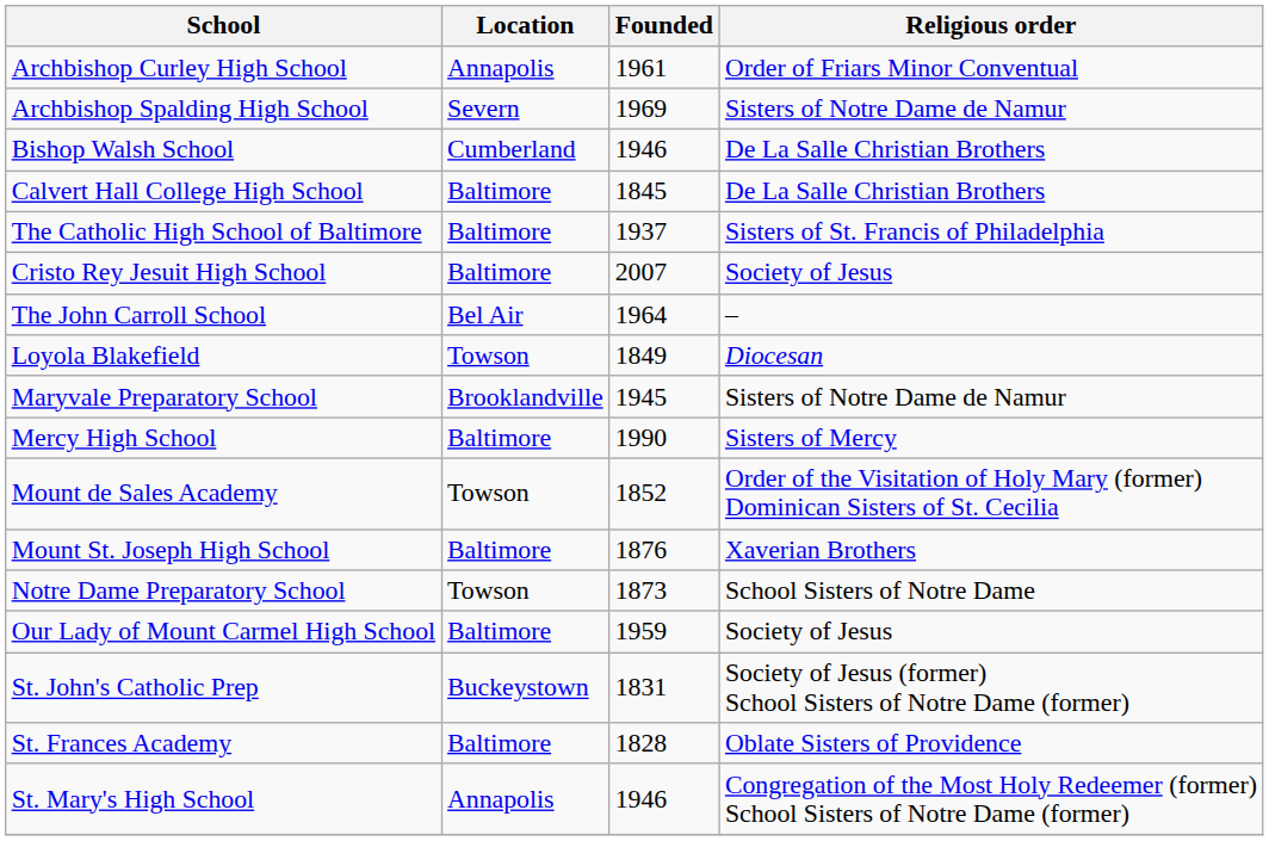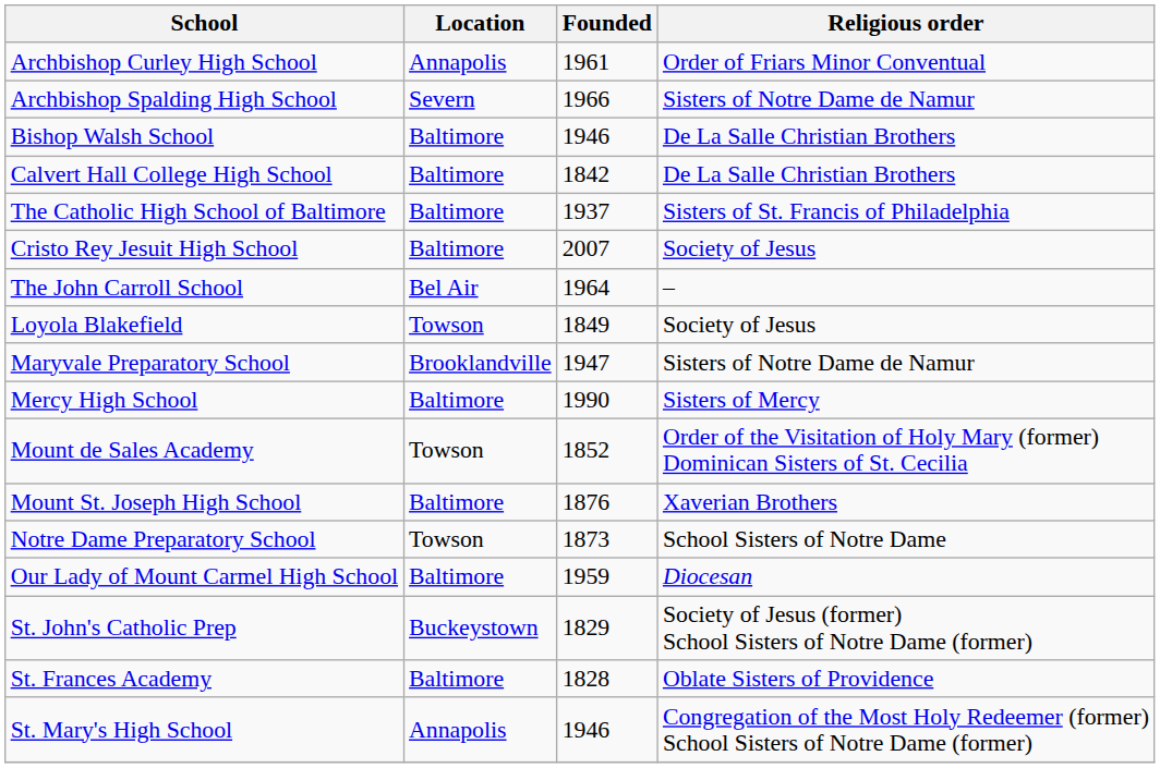Archbishop Spalding High School | Founded: 1969 -> 1966
Bishop Walsh School | Location: Cumberland -> Baltimore
Calvert Hall College High School | Founded: 1845 -> 1842
Loyola Blakefield | Religious order: Diocesan -> Society of Jesus
Maryvale Preparatory School | Founded: 1945 -> 1947
Our Lady of Mount Carmel High School | Religious order: Society of Jesus -> Diocesan
St. John's Catholic Prep | Founded: 1831 -> 1829
